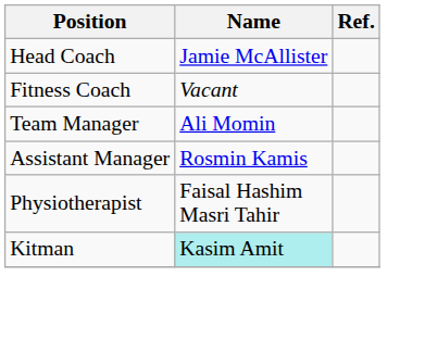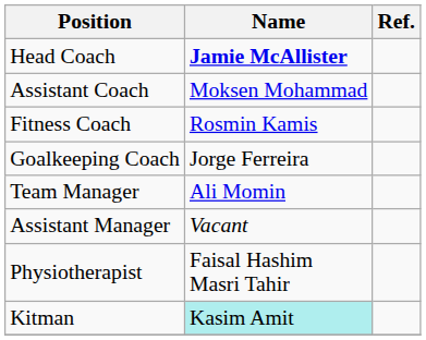Head Coach | Name: normal -> bold
+ row: Assistant Coach | Moksen Mohammad
Fitness Coach | Name: Vacant -> Rosmin Kamis
+ row: Goalkeeping Coach | Jorge Ferreira
Assistant Manager | Name: Rosmin Kamis -> Vacant
